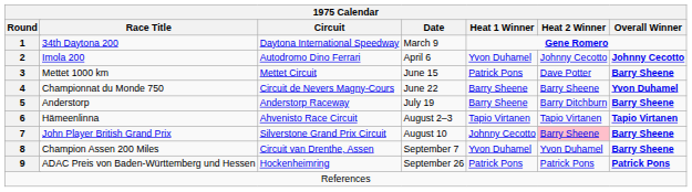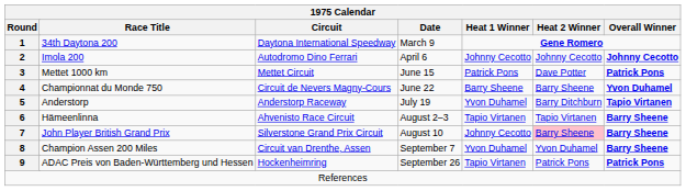2 | Heat 1 Winner: Yvon Duhamel -> Johnny Cecotto
3 | Overall Winner: Barry Sheene -> Patrick Pons
5 | Heat 1 Winner: Barry Sheene -> Yvon Duhamel
5 | Overall Winner: Barry Sheene -> Tapio Virtanen
6 | Overall Winner: Tapio Virtanen -> Barry Sheene
9 | Heat 1 Winner: Patrick Pons -> Tapio Virtanen
